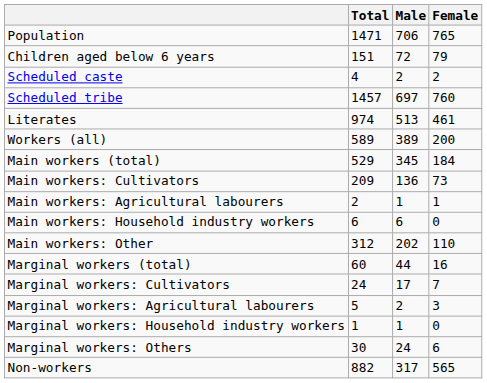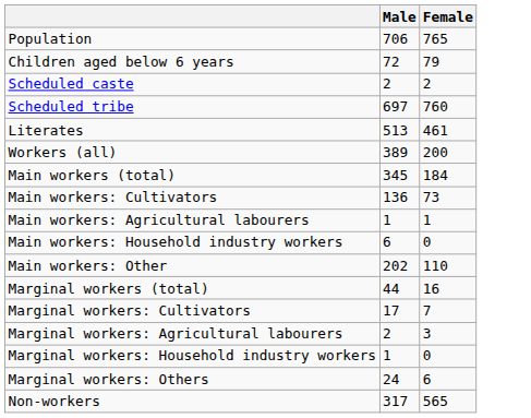- column: Total | 1471 | 151 | 4 | 1457 | 974 | 589 | 529 | 209 | 2 | 6 | 312 | 60 | 24 | 5 | 1 | 30 | 882
